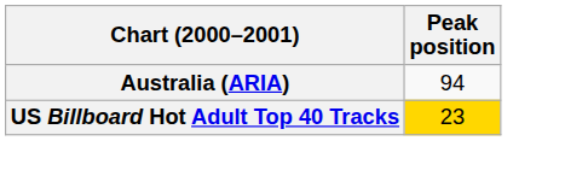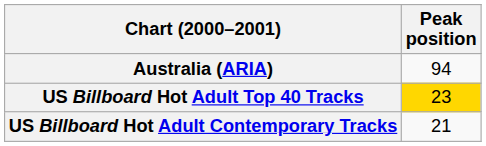+ row: US Billboard Hot Adult Contemporary Tracks | 21
